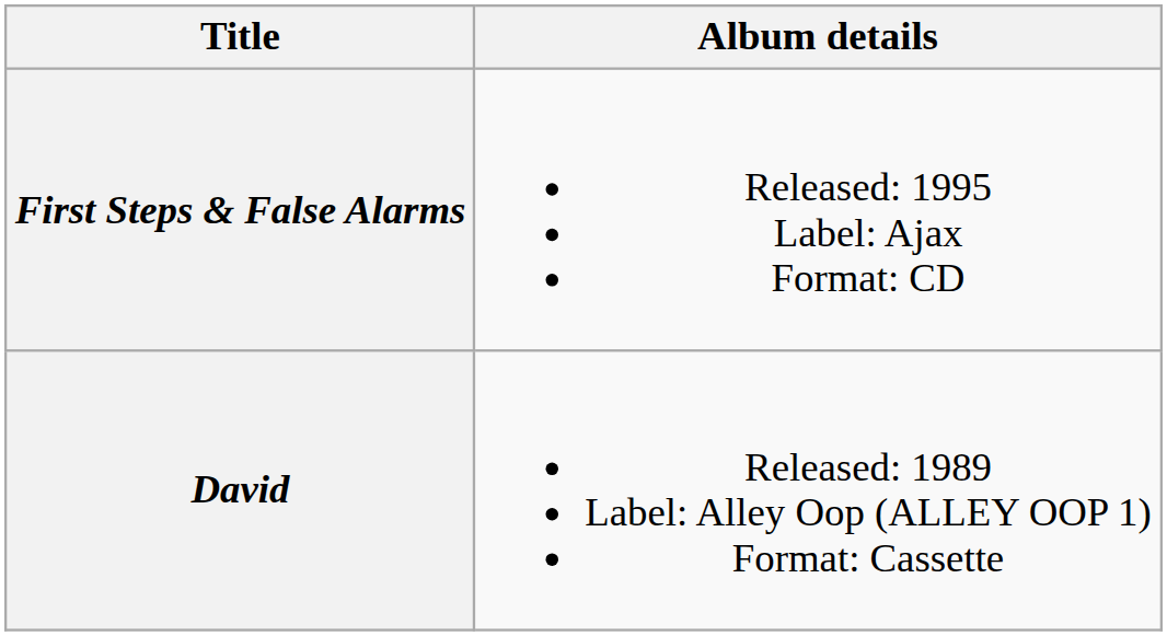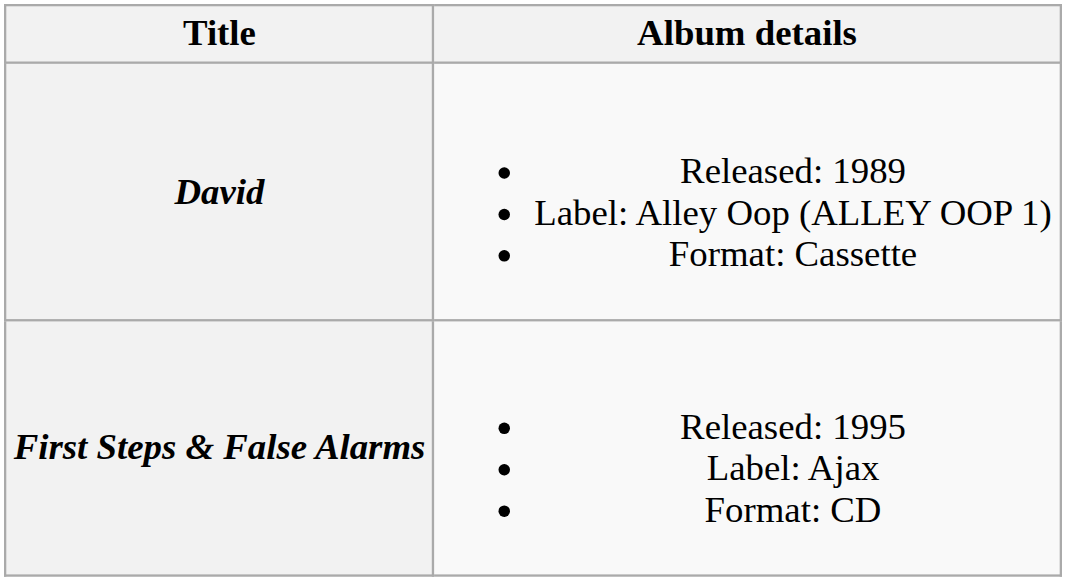rows swapped: David <-> First Steps & False Alarms
